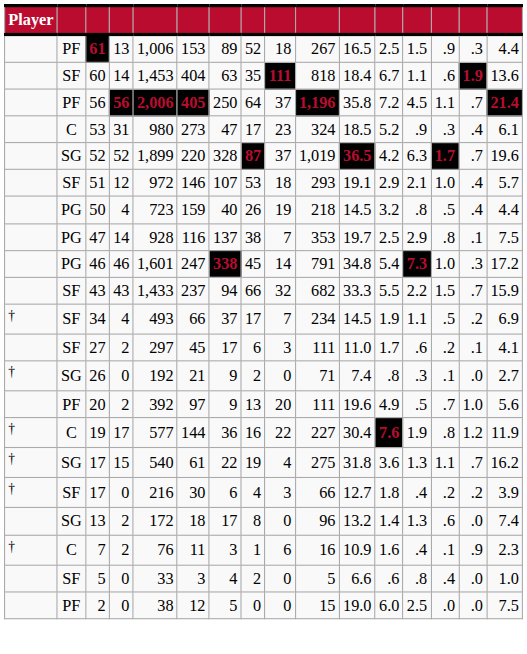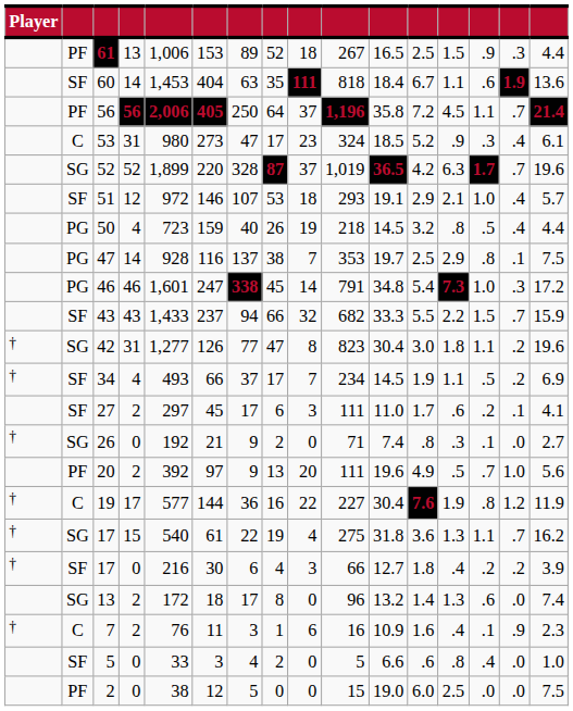+ row: † | SG | 42 | 31 | 1,277 | 126 | 77 | 47 | 8 | 823 | 30.4 | 3.0 | 1.8 | 1.1 | .2 | 19.6
